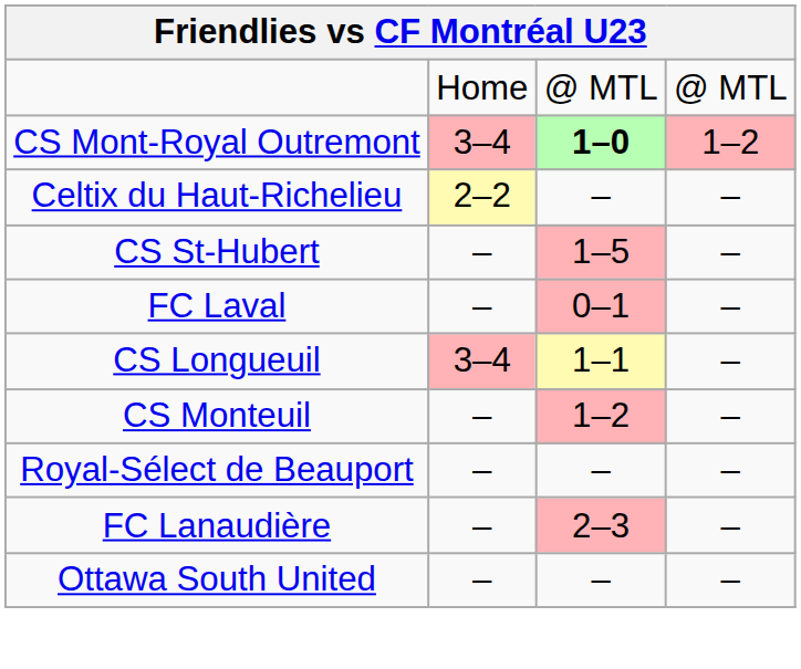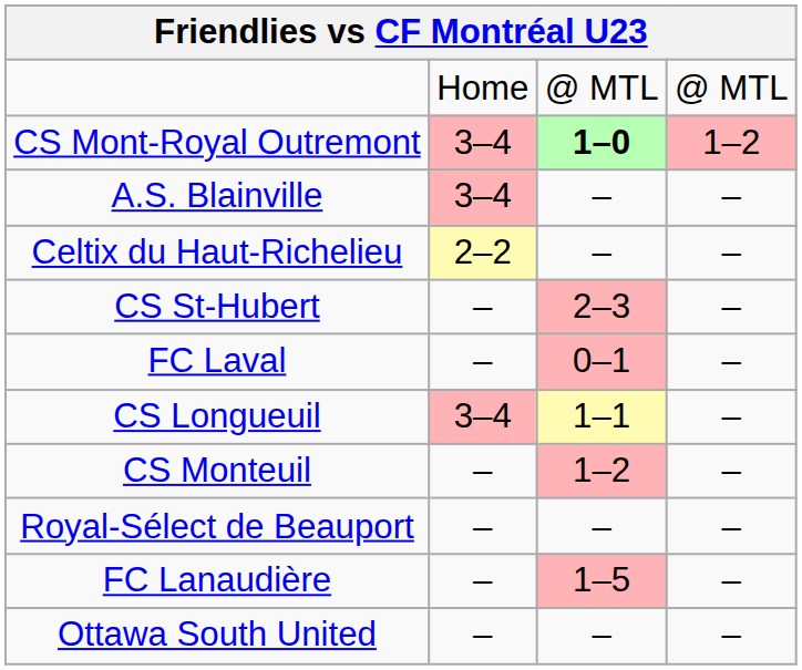+ row: A.S. Blainville | 3–4 | – | –
CS St-Hubert | column 3: 1–5 -> 2–3
FC Lanaudière | column 3: 2–3 -> 1–5
